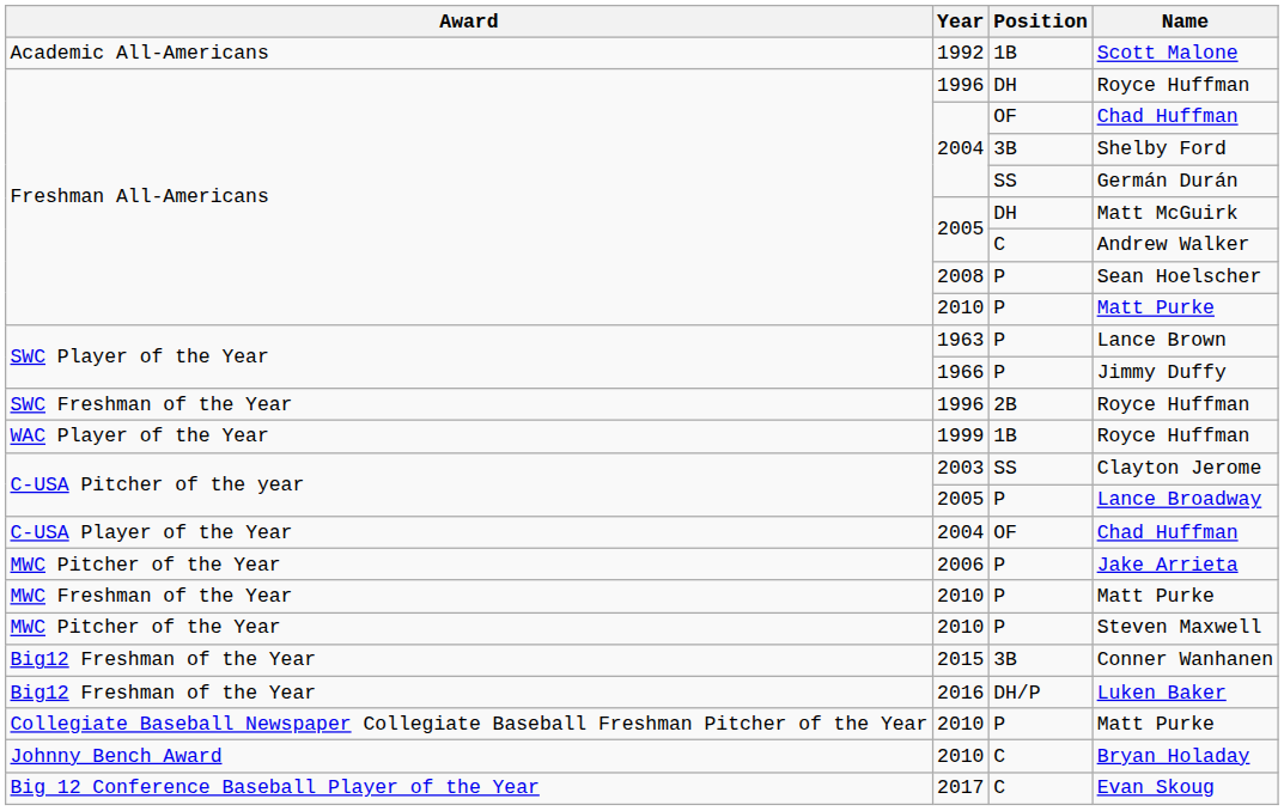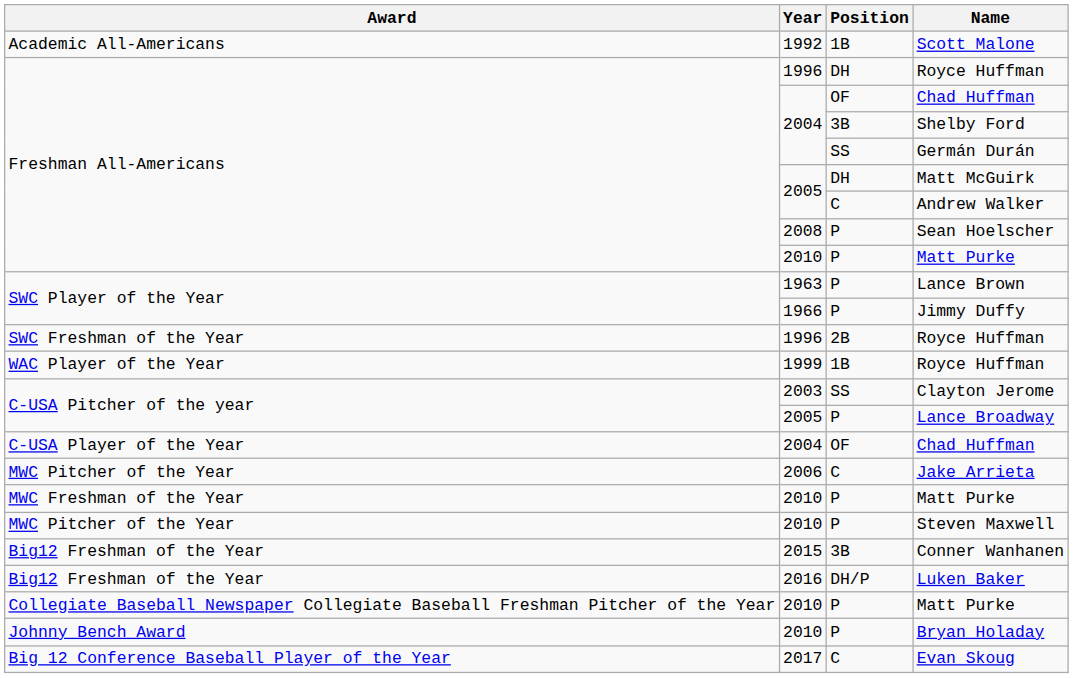Jake Arrieta | Position: P -> C
Bryan Holaday | Position: C -> P
